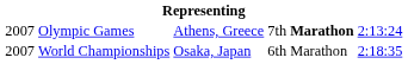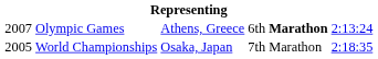Olympic Games | column 4: 7th -> 6th
World Championships | column 1: 2007 -> 2005
World Championships | column 4: 6th -> 7th
